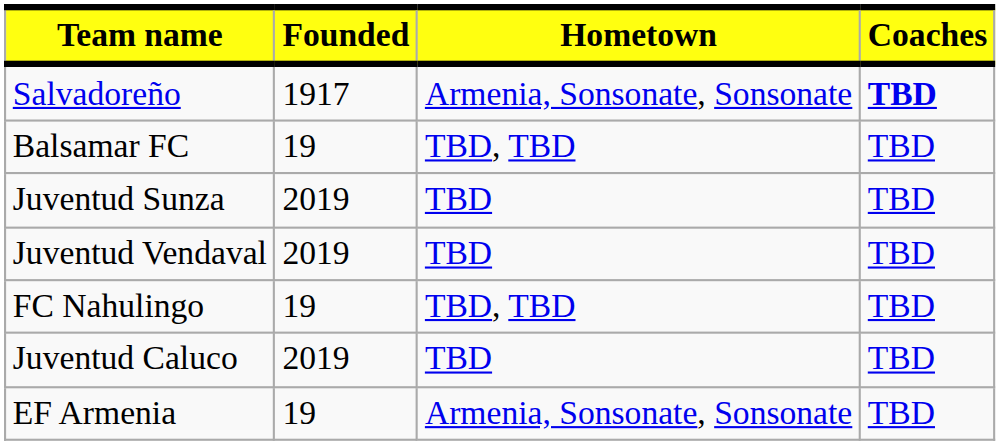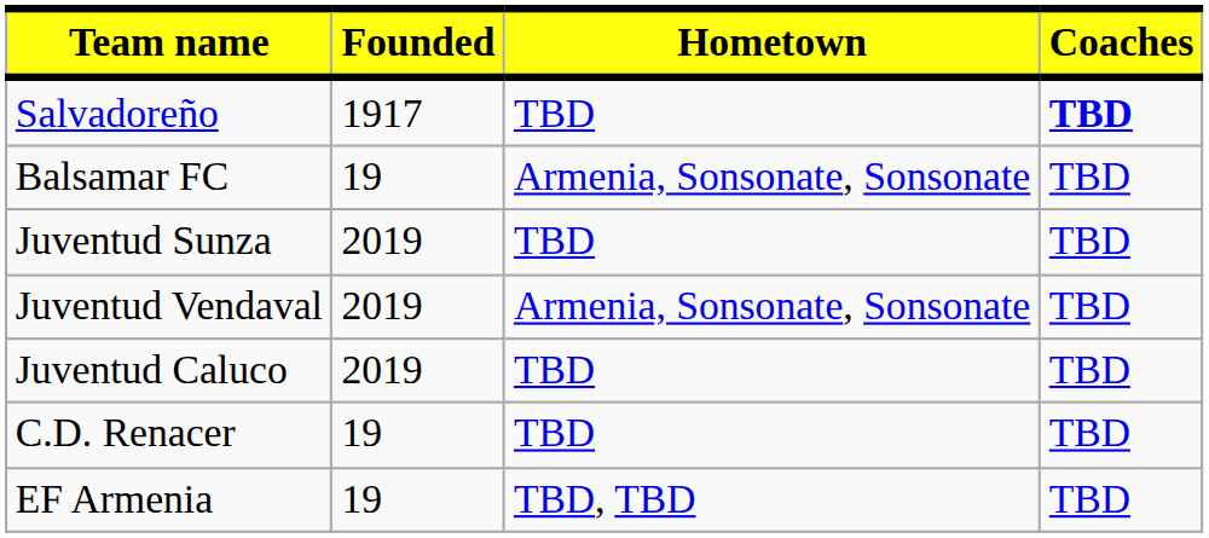Salvadoreño | Hometown: Armenia, Sonsonate, Sonsonate -> TBD
Balsamar FC | Hometown: TBD, TBD -> Armenia, Sonsonate, Sonsonate
Juventud Vendaval | Hometown: TBD -> Armenia, Sonsonate, Sonsonate
- row: FC Nahulingo | 19 | TBD, TBD | TBD
+ row: C.D. Renacer | 19 | TBD | TBD
EF Armenia | Hometown: Armenia, Sonsonate, Sonsonate -> TBD, TBD
